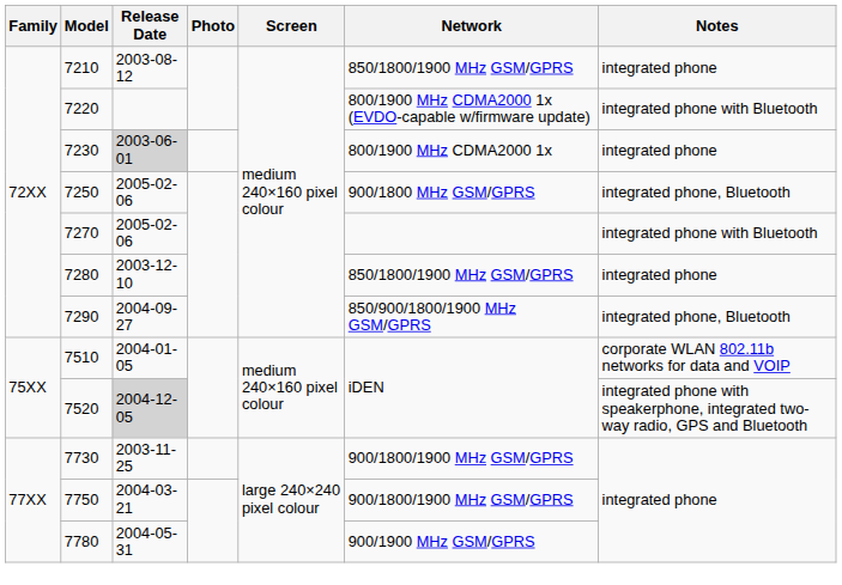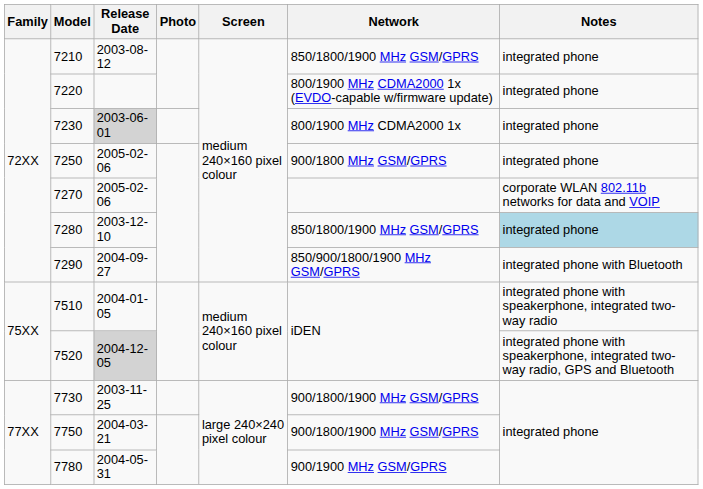7220 | Notes: integrated phone with Bluetooth -> integrated phone
7250 | Notes: integrated phone, Bluetooth -> integrated phone
7270 | Notes: integrated phone with Bluetooth -> corporate WLAN 802.11b networks for data and VOIP
7280 | Notes: no background -> lightblue background
7290 | Notes: integrated phone, Bluetooth -> integrated phone with Bluetooth
7510 | Notes: corporate WLAN 802.11b networks for data and VOIP -> integrated phone with speakerphone, integrated two-way radio
